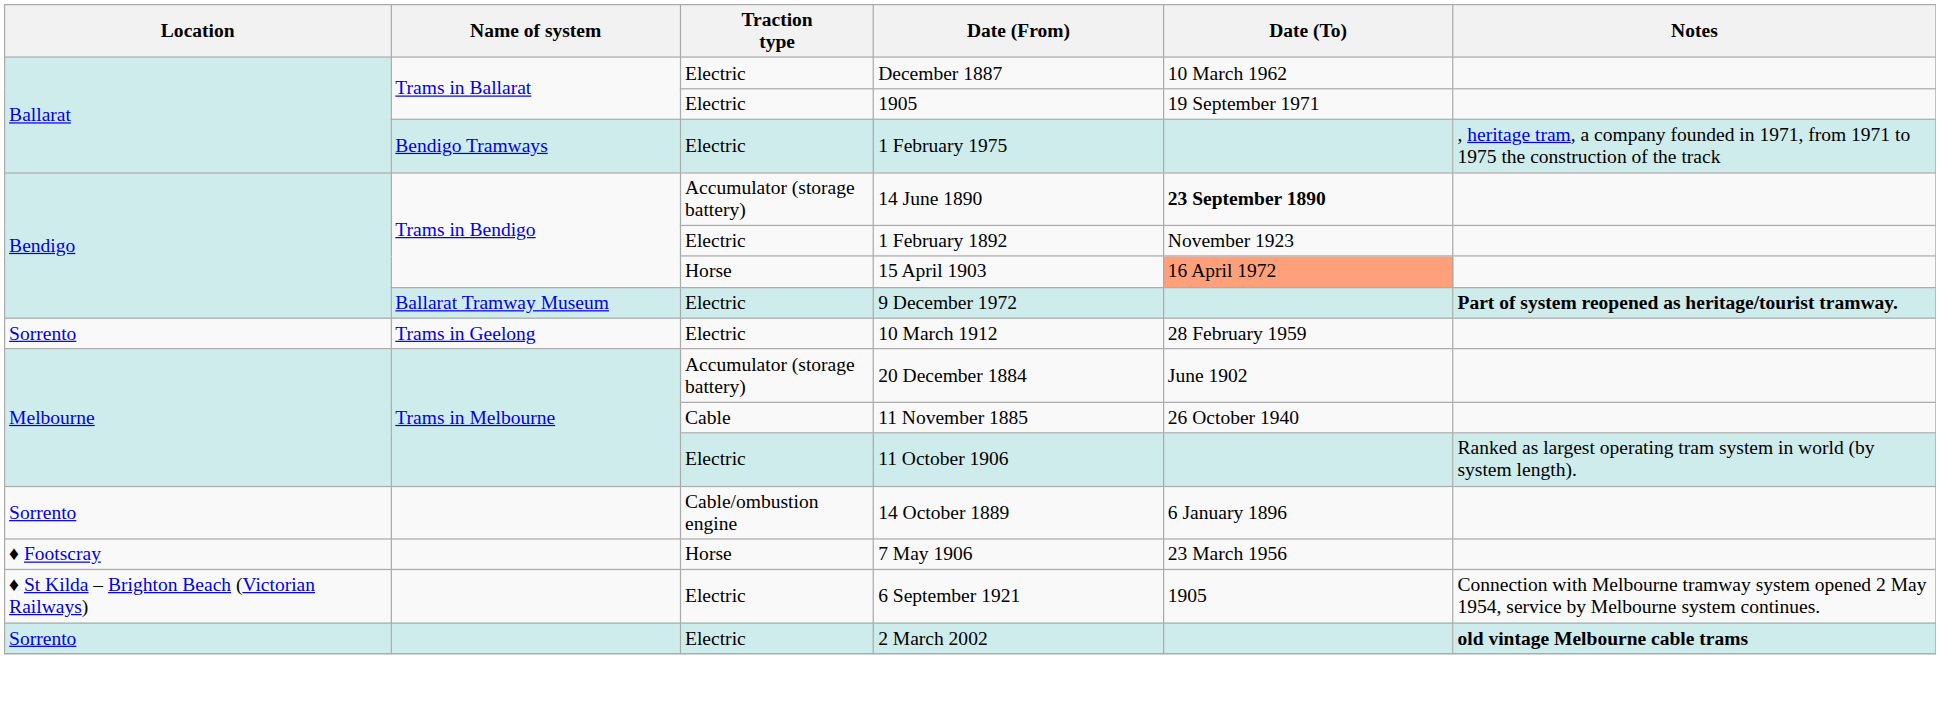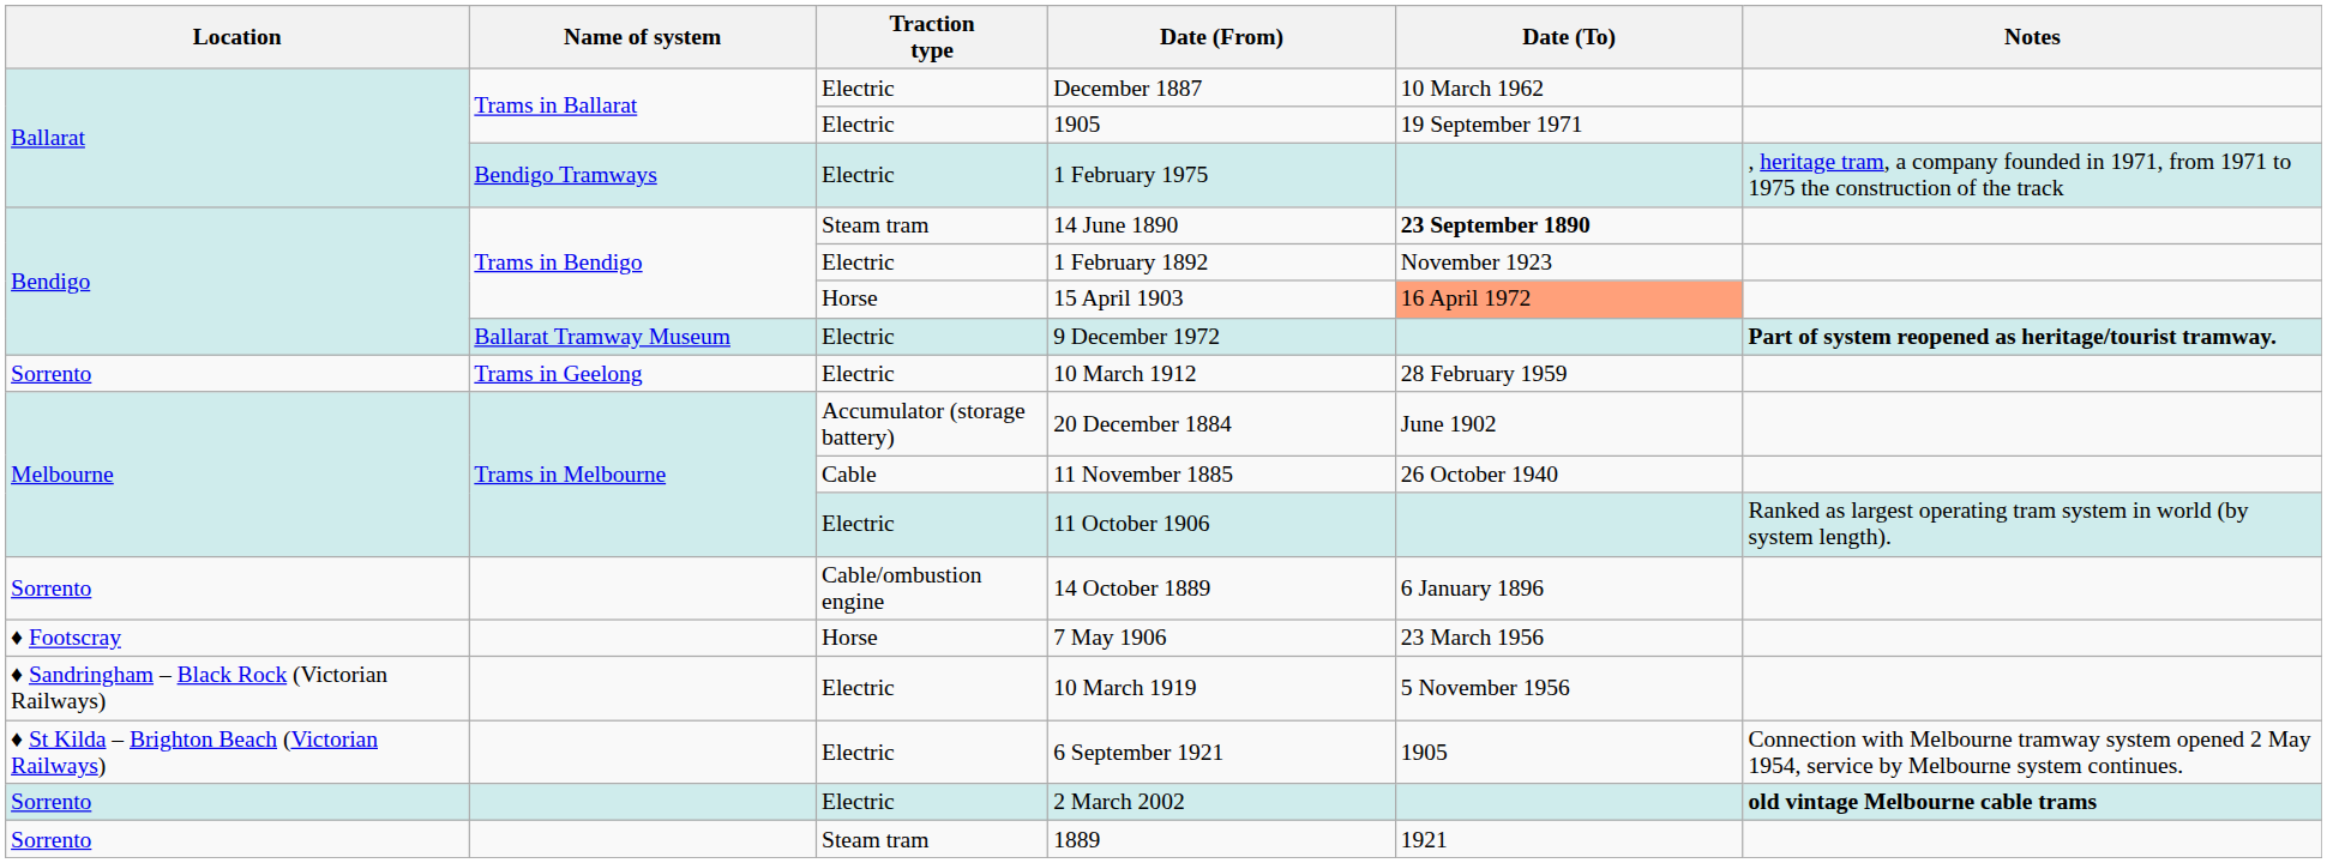14 June 1890 | Traction type: Accumulator (storage battery) -> Steam tram
+ row: ♦ Sandringham – Black Rock (Victorian Railways) | Electric | 10 March 1919 | 5 November 1956
+ row: Sorrento | Steam tram | 1889 | 1921
